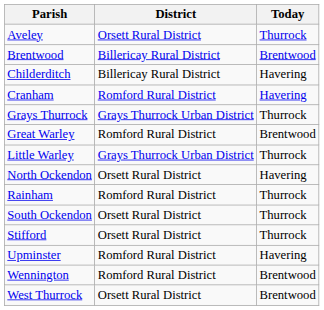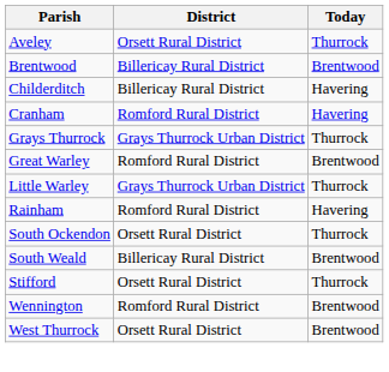- row: North Ockendon | Orsett Rural District | Havering
Rainham | Today: Thurrock -> Havering
+ row: South Weald | Billericay Rural District | Brentwood
- row: Upminster | Romford Rural District | Havering
